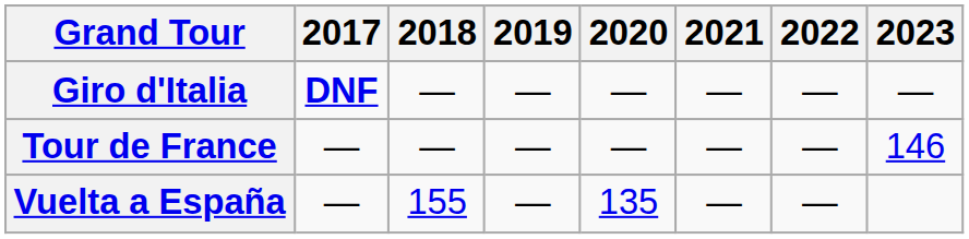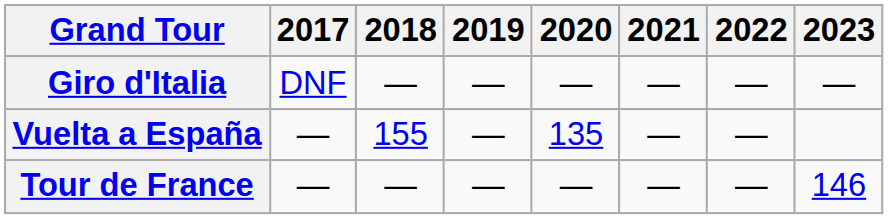Giro d'Italia | 2017: bold -> normal
rows swapped: Tour de France <-> Vuelta a España
